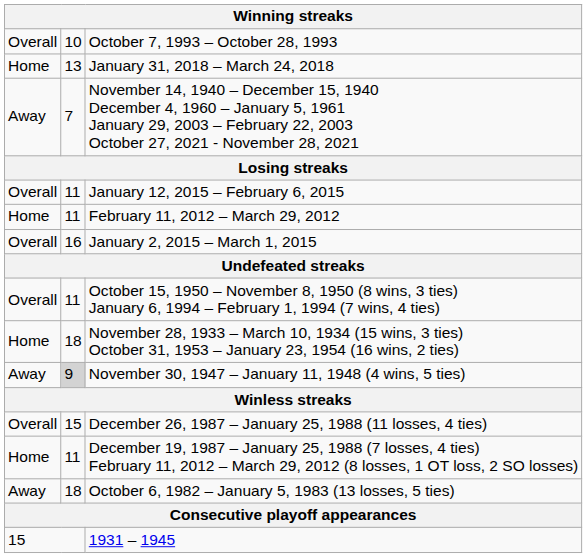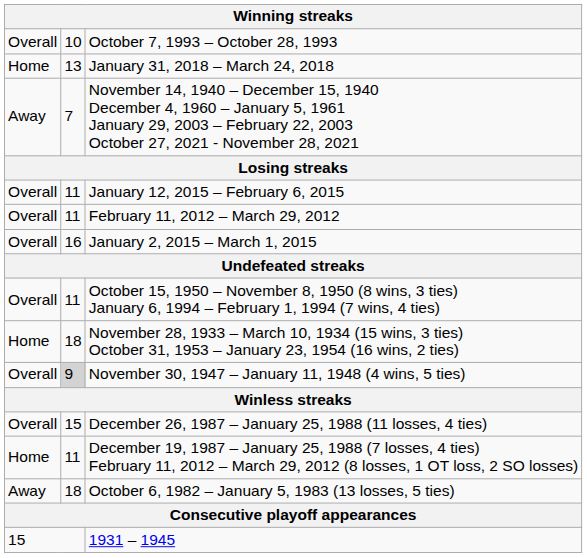February 11, 2012 – March 29, 2012 | column 1: Home -> Overall
November 30, 1947 – January 11, 1948 (4 wins, 5 ties) | column 1: Away -> Overall
